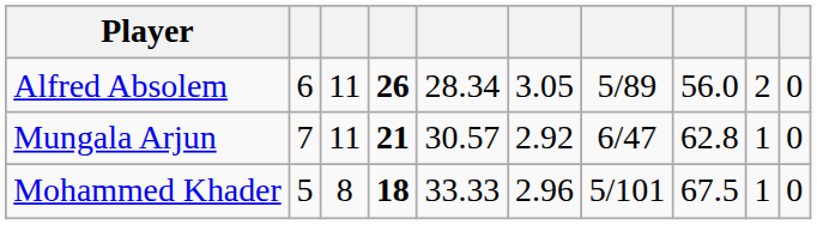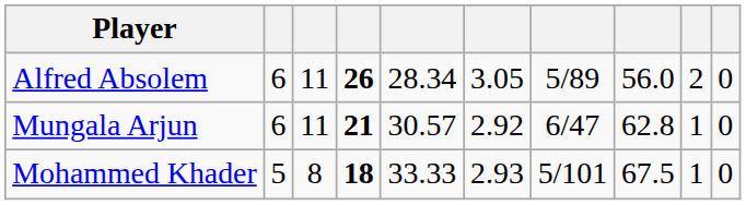Mungala Arjun | column 2: 7 -> 6
Mohammed Khader | column 6: 2.96 -> 2.93
